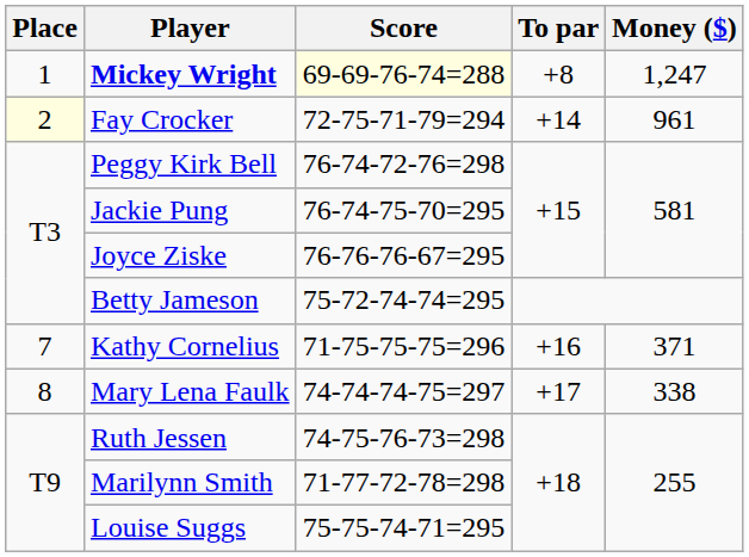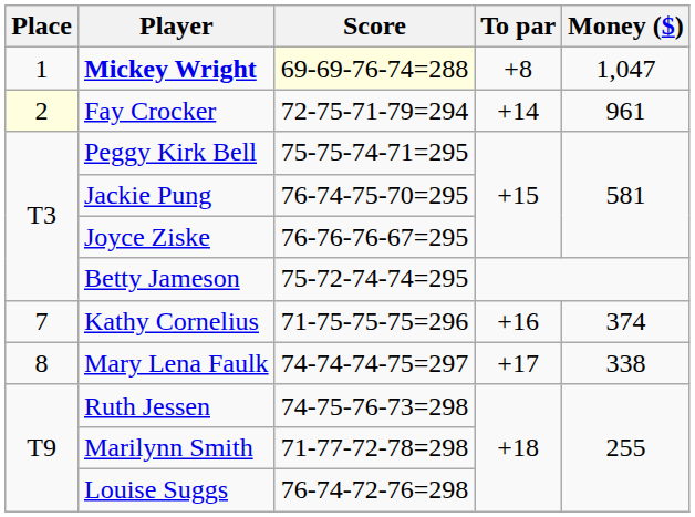Mickey Wright | Money ($): 1,247 -> 1,047
Peggy Kirk Bell | Score: 76-74-72-76=298 -> 75-75-74-71=295
Kathy Cornelius | Money ($): 371 -> 374
Louise Suggs | Score: 75-75-74-71=295 -> 76-74-72-76=298
